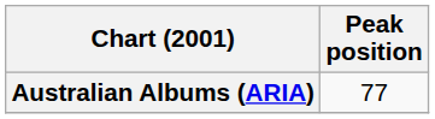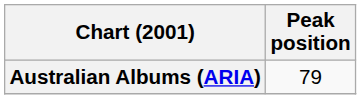Australian Albums (ARIA) | Peak position: 77 -> 79
